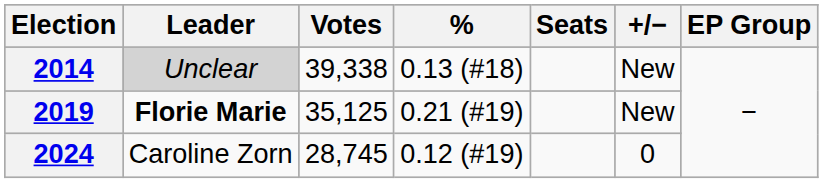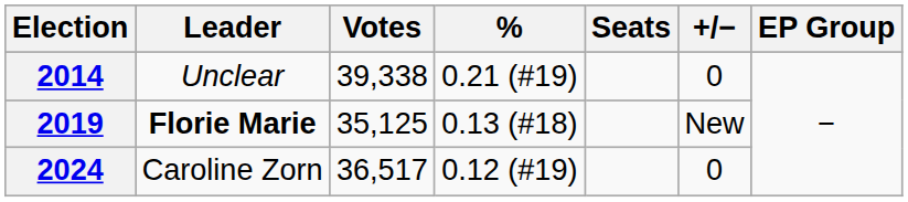2014 | Leader: lightgrey background -> no background
2014 | %: 0.13 (#18) -> 0.21 (#19)
2014 | +/−: New -> 0
2019 | %: 0.21 (#19) -> 0.13 (#18)
2024 | Votes: 28,745 -> 36,517
